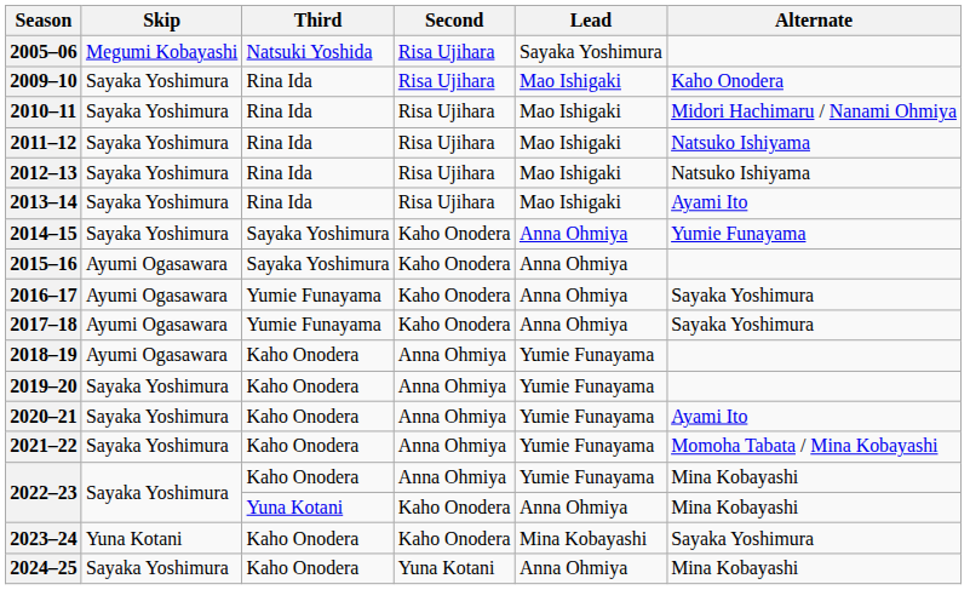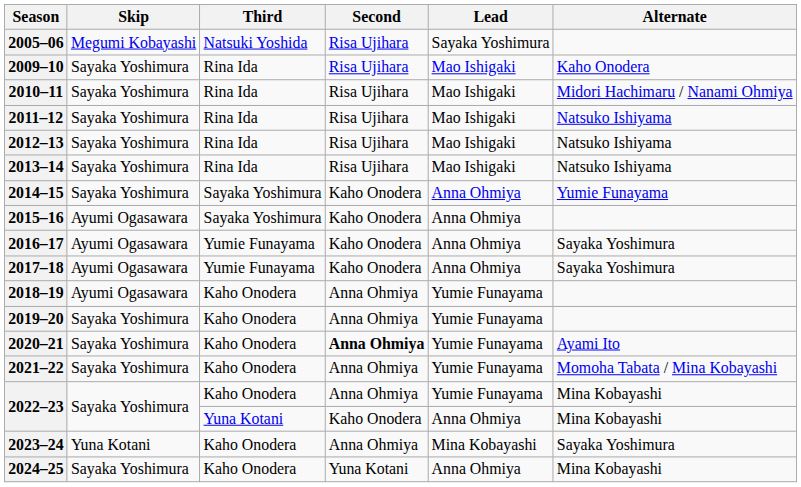2013–14 | Alternate: Ayami Ito -> Natsuko Ishiyama
2020–21 | Second: normal -> bold
2023–24 | Second: Kaho Onodera -> Anna Ohmiya
